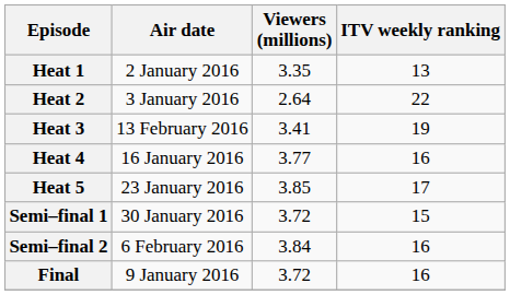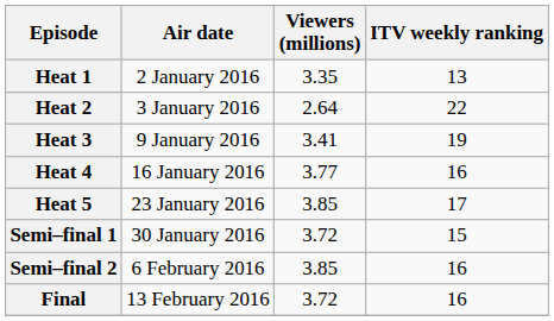Heat 3 | Air date: 13 February 2016 -> 9 January 2016
Semi–final 2 | Viewers (millions): 3.84 -> 3.85
Final | Air date: 9 January 2016 -> 13 February 2016
